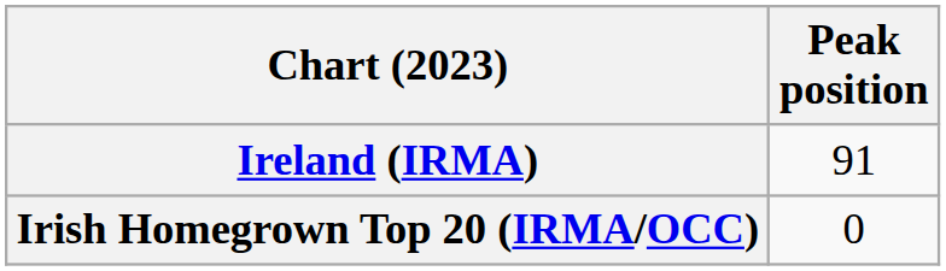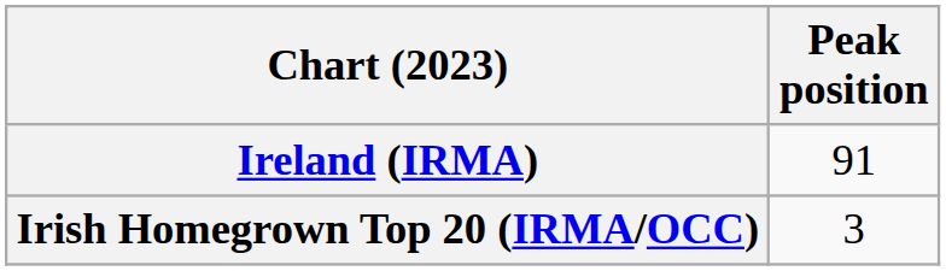Irish Homegrown Top 20 (IRMA/OCC) | Peak position: 0 -> 3
